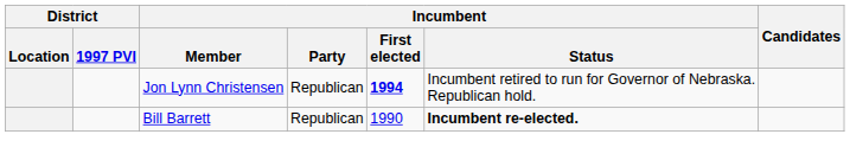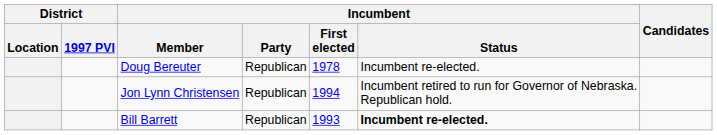+ row: Doug Bereuter | Republican | 1978 | Incumbent re-elected.
Jon Lynn Christensen | Incumbent / First elected: bold -> normal
Bill Barrett | Incumbent / First elected: 1990 -> 1993
